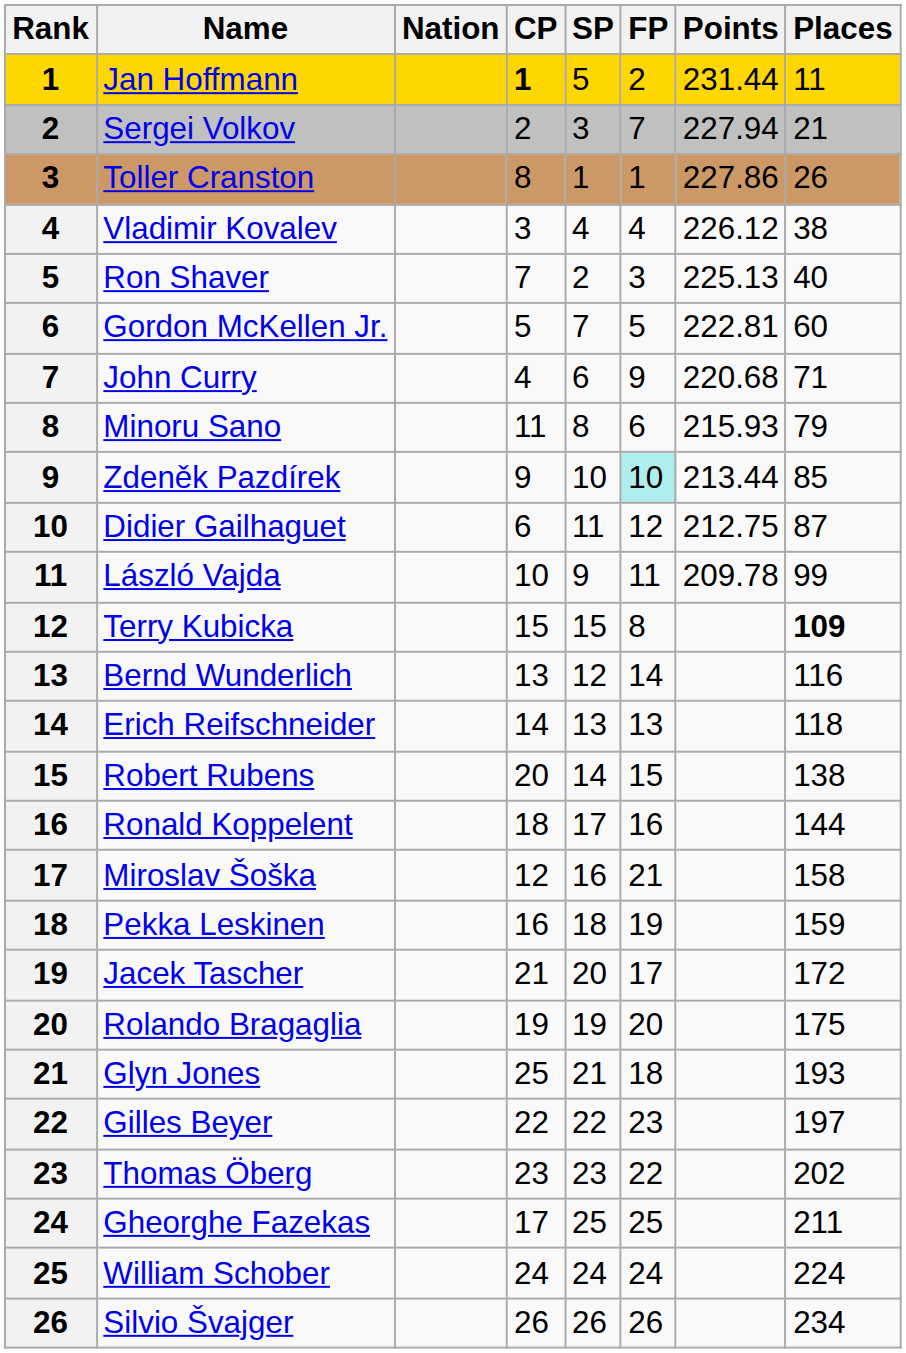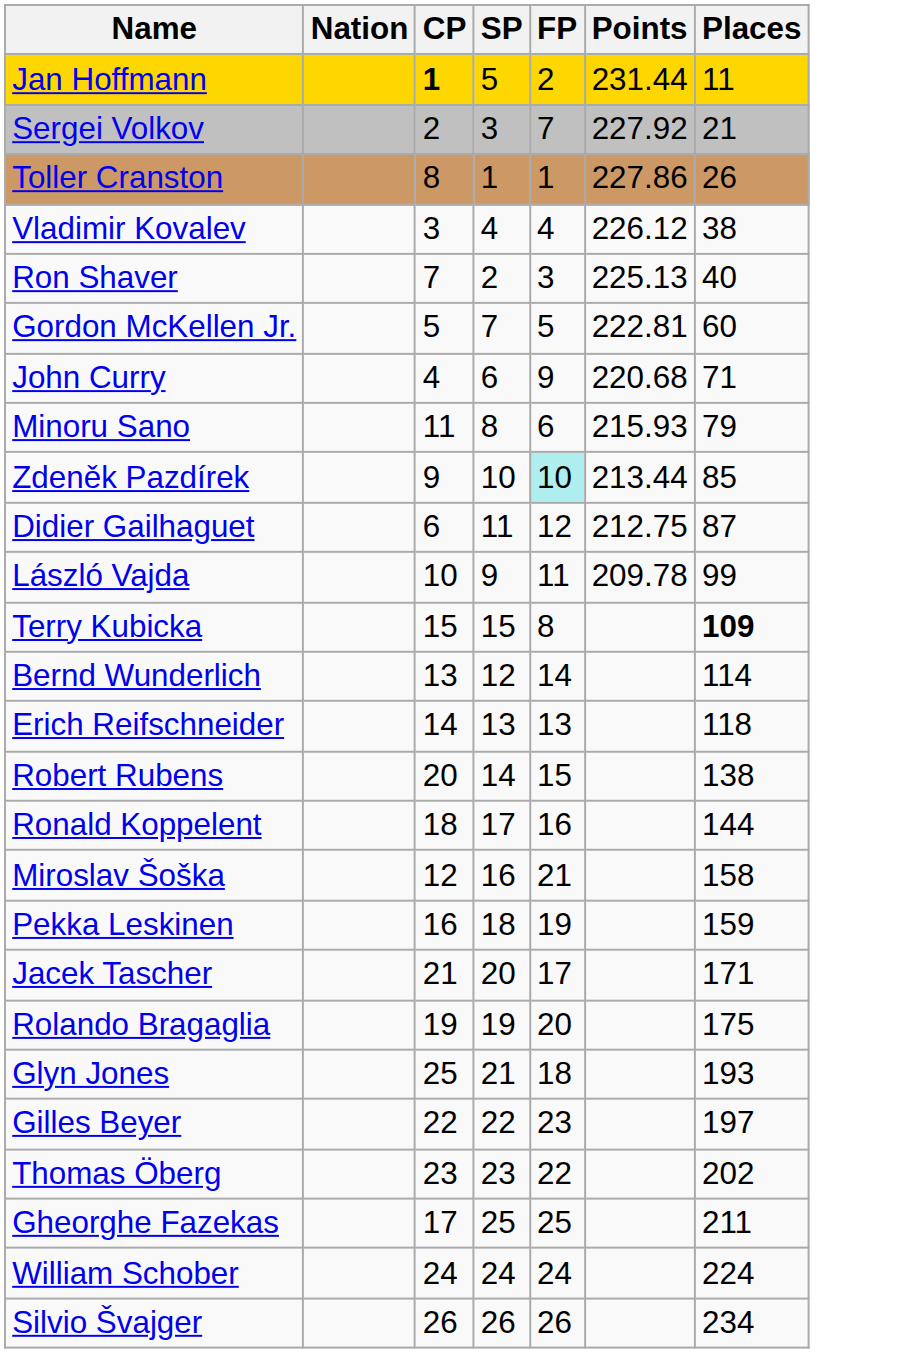- column: Rank | 1 | 2 | 3 | 4 | 5 | 6 | 7 | 8 | 9 | 10 | 11 | 12 | 13 | 14 | 15 | 16 | 17 | 18 | 19 | 20 | 21 | 22 | 23 | 24 | 25 | 26
Sergei Volkov | Points: 227.94 -> 227.92
Bernd Wunderlich | Places: 116 -> 114
Jacek Tascher | Places: 172 -> 171
